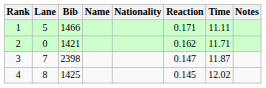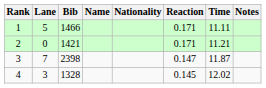2 | Reaction: 0.162 -> 0.171
2 | Time: 11.71 -> 11.21
4 | Lane: 8 -> 3
4 | Bib: 1425 -> 1328
